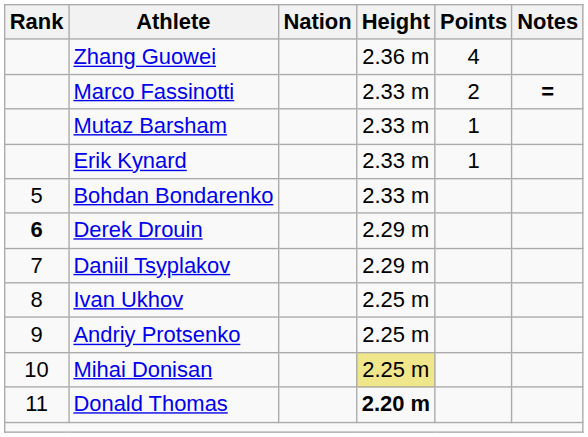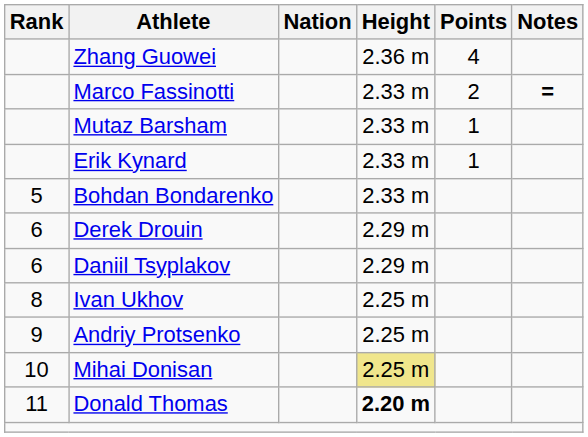Derek Drouin | Rank: bold -> normal
Daniil Tsyplakov | Rank: 7 -> 6
